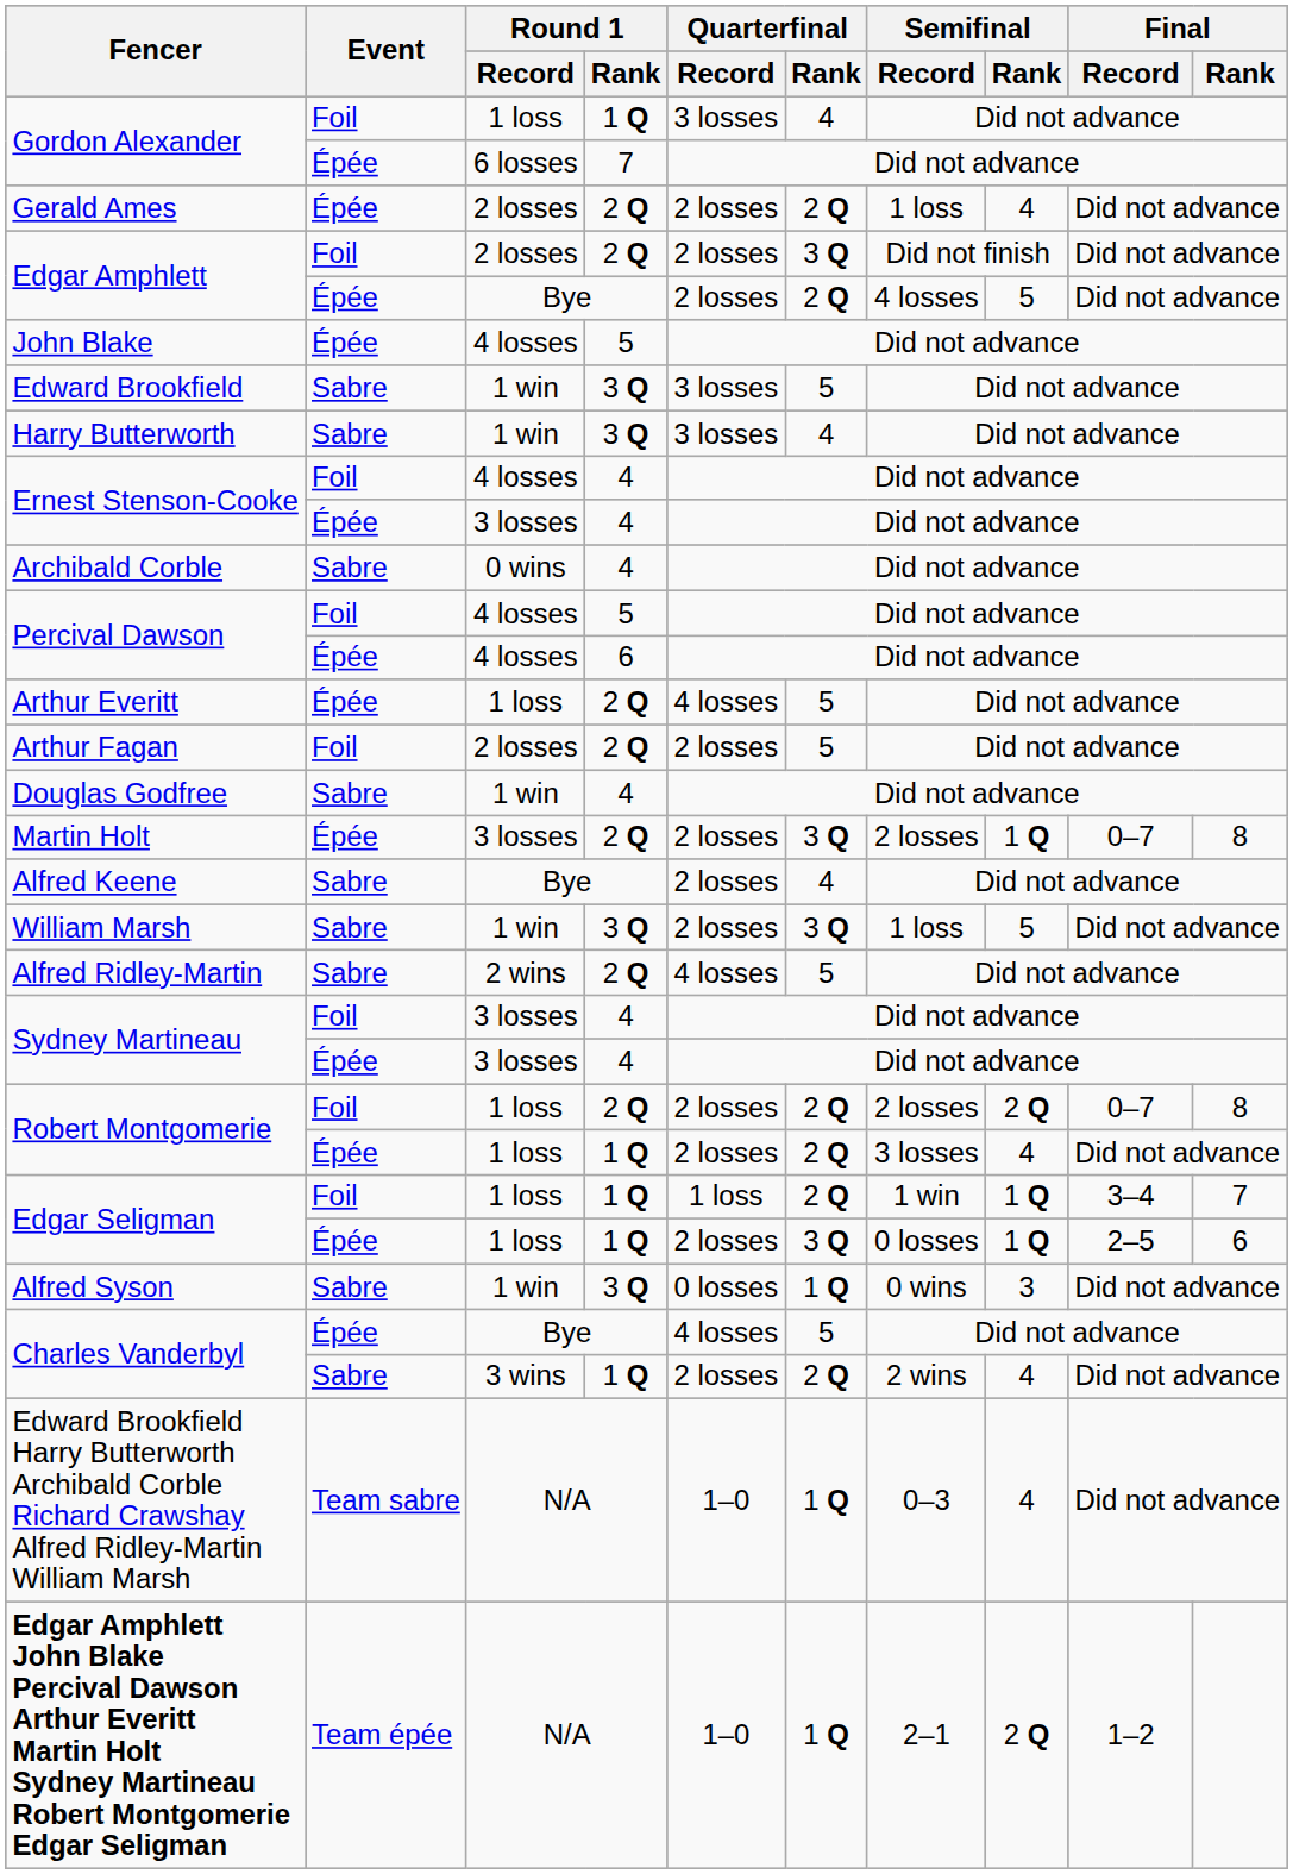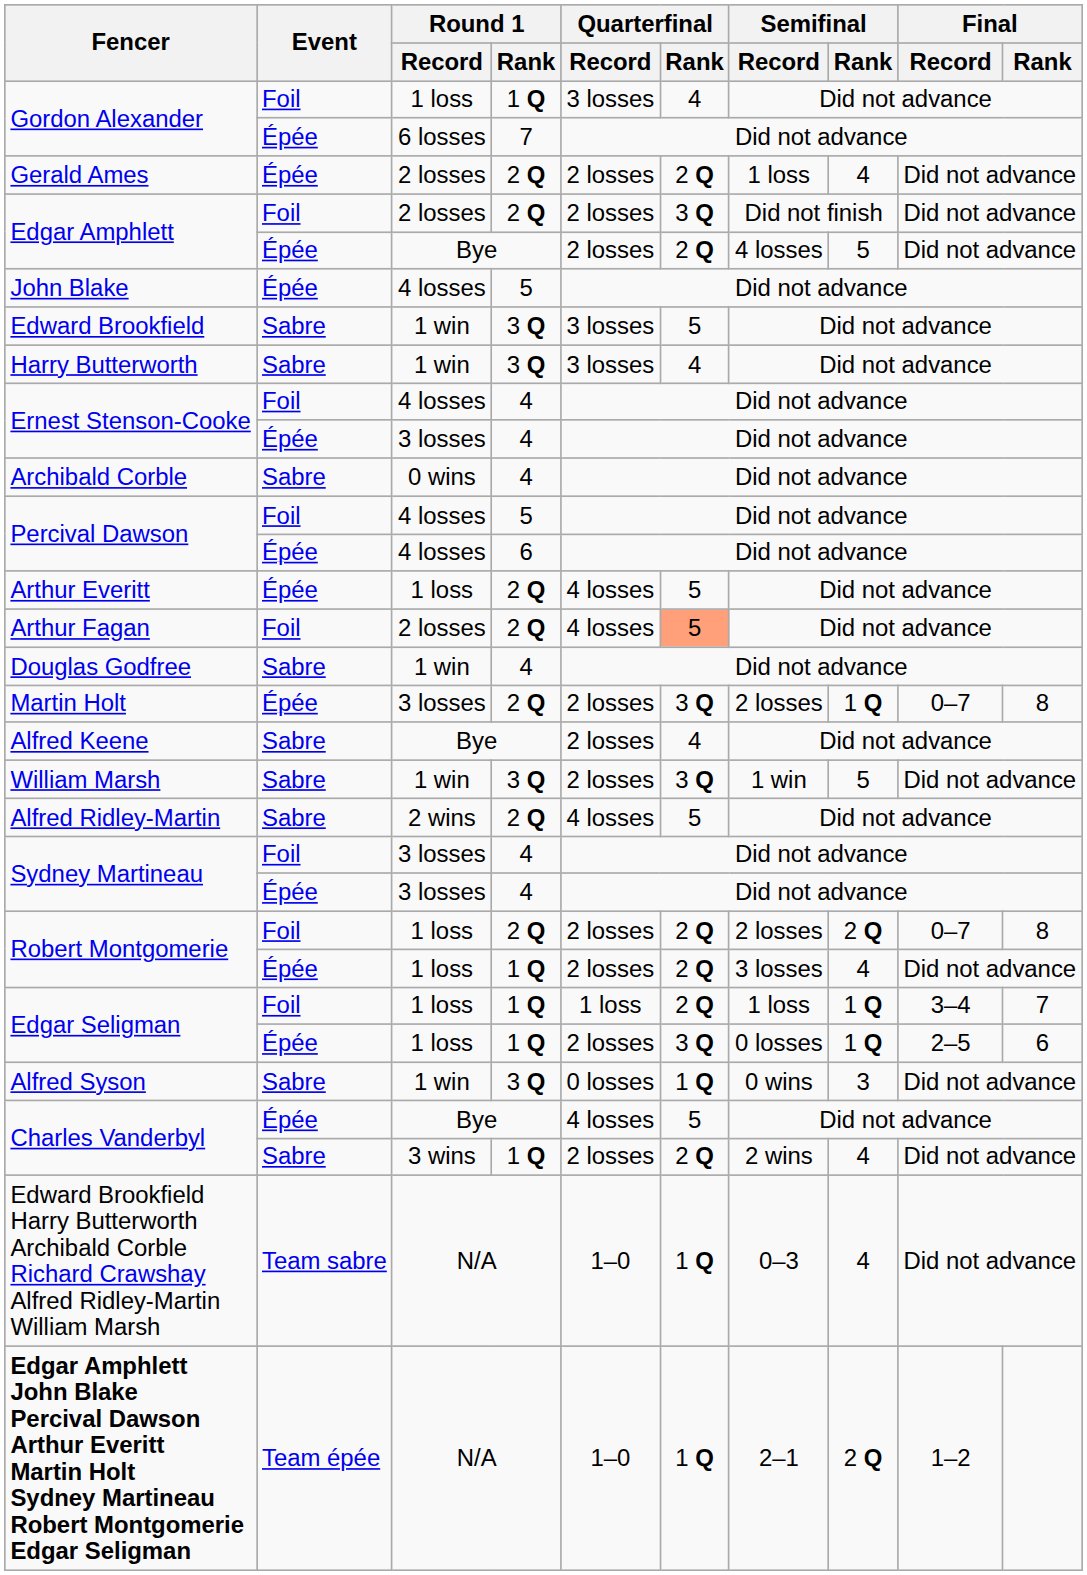Arthur Fagan | Quarterfinal / Record: 2 losses -> 4 losses
Arthur Fagan | Quarterfinal / Rank: no background -> lightsalmon background
William Marsh | Semifinal / Record: 1 loss -> 1 win
Edgar Seligman / Foil | Semifinal / Record: 1 win -> 1 loss
